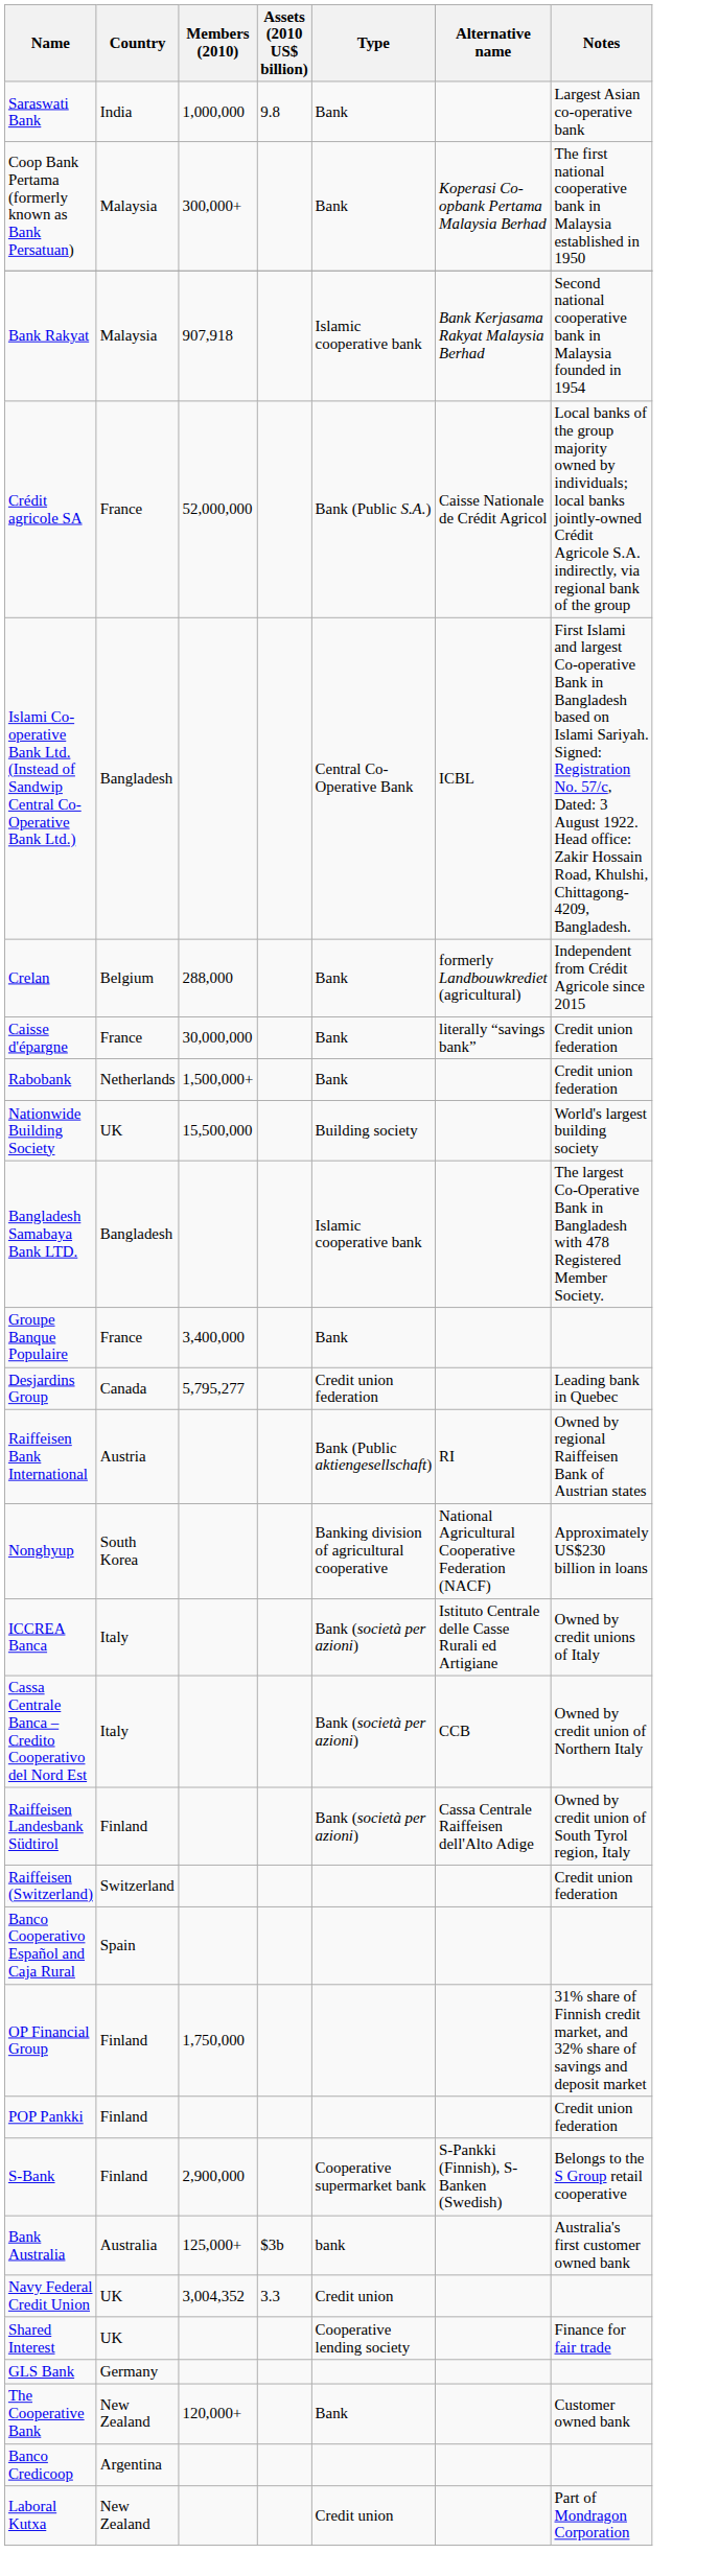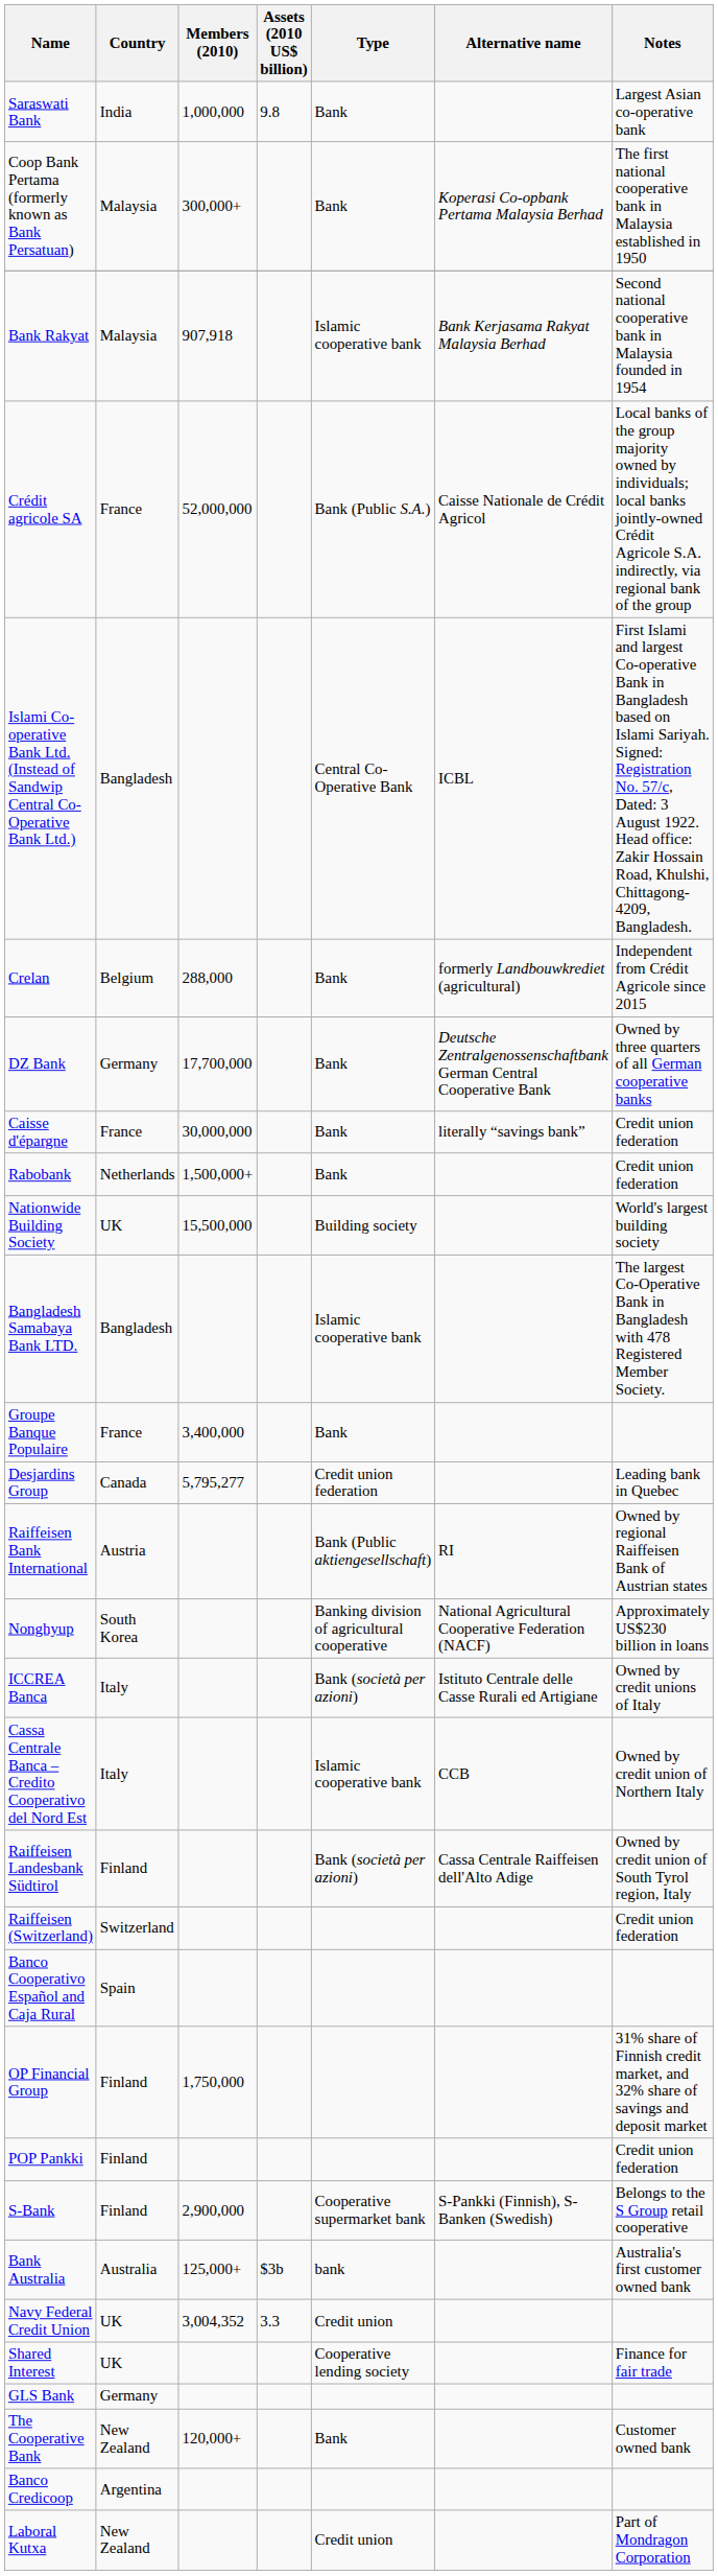+ row: DZ Bank | Germany | 17,700,000 | Bank | Deutsche Zentralgenossenschaftbank German Central Cooperative Bank | Owned by three quarters of all German cooperative banks
Cassa Centrale Banca – Credito Cooperativo del Nord Est | Type: Bank (società per azioni) -> Islamic cooperative bank
